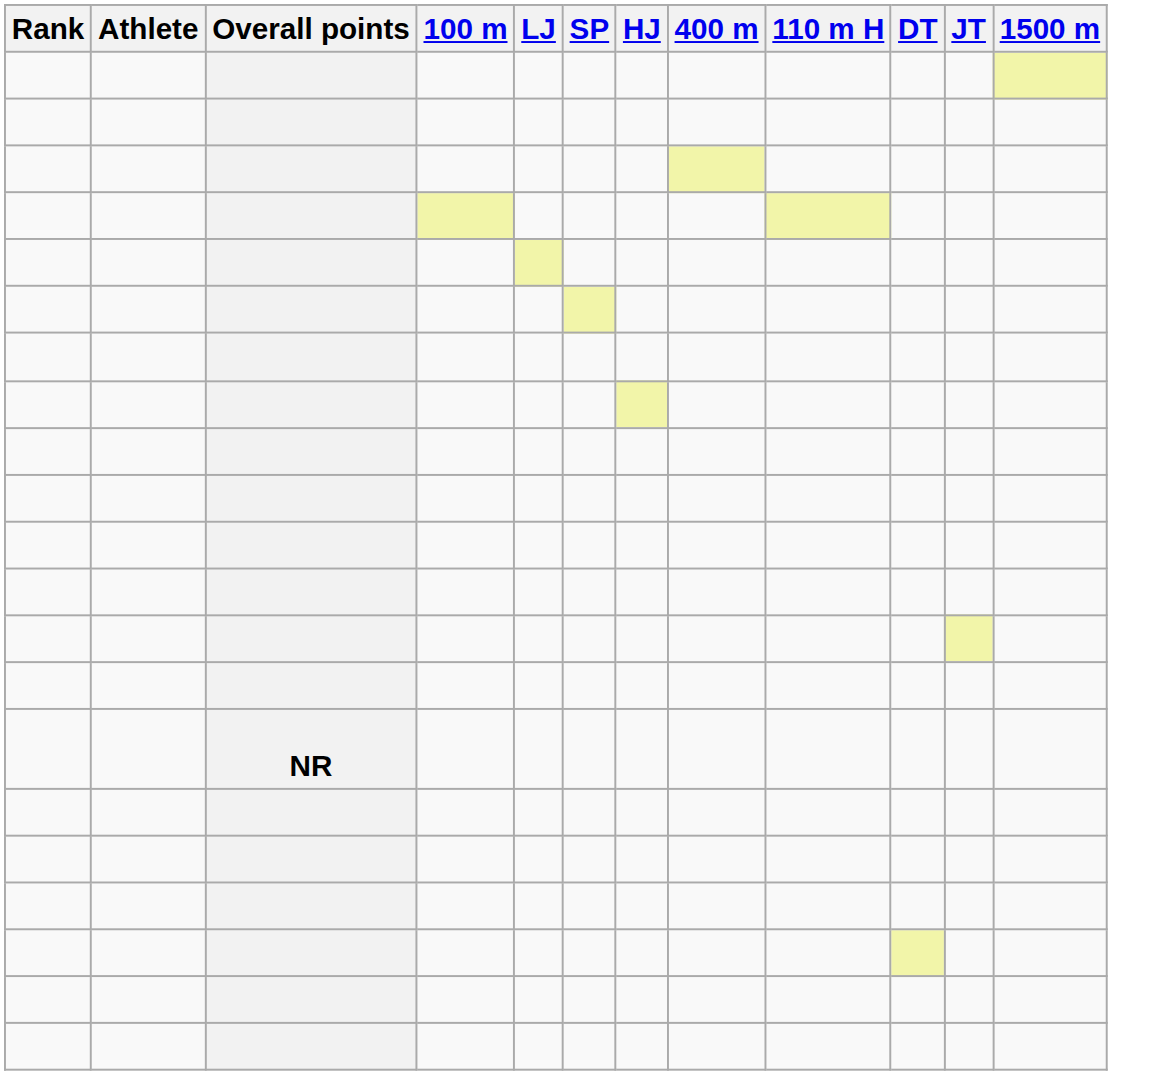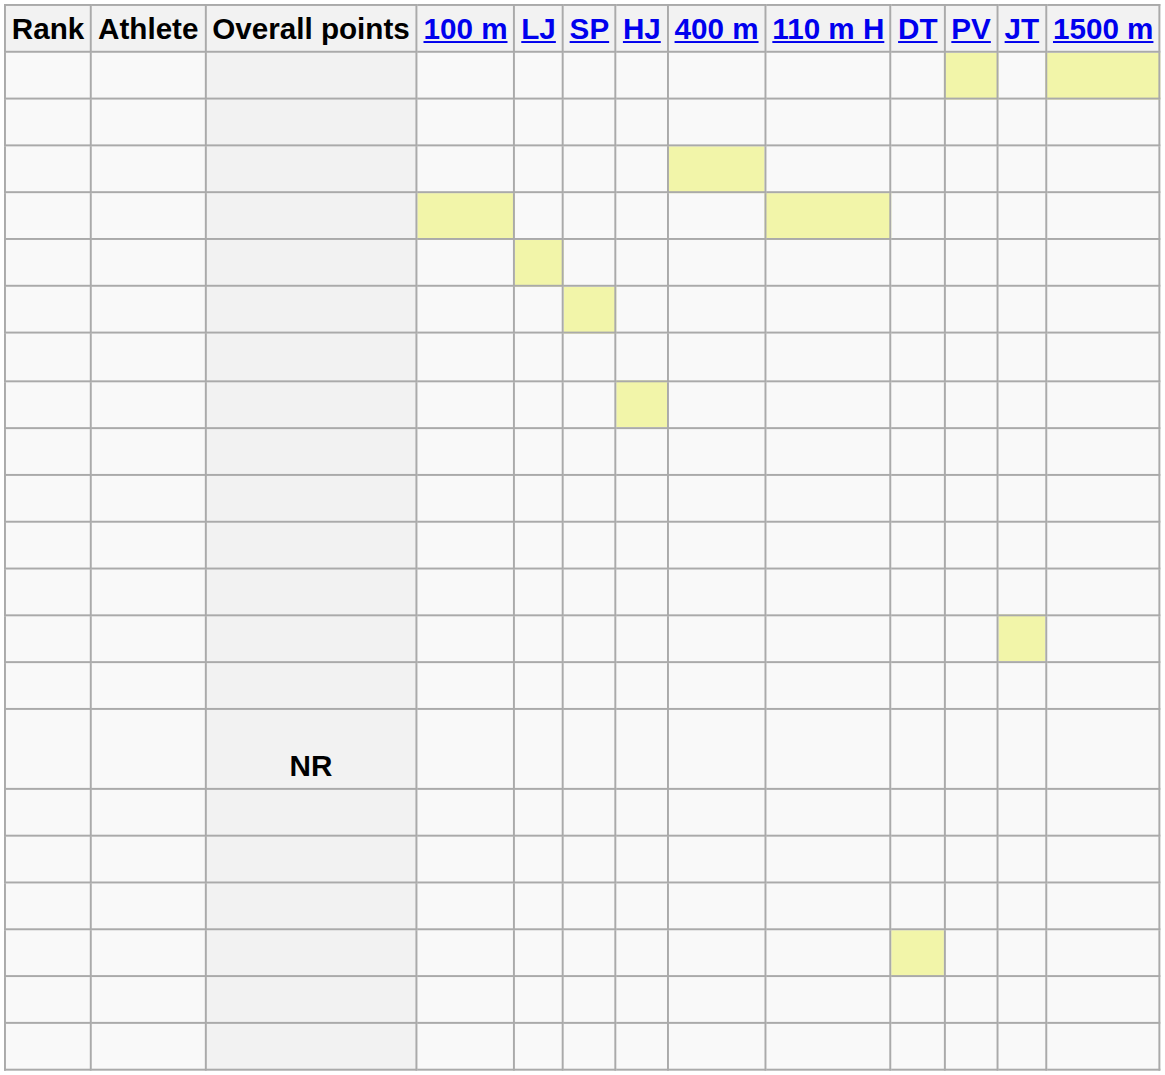+ column: PV
